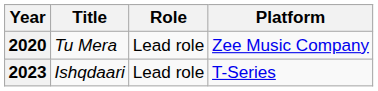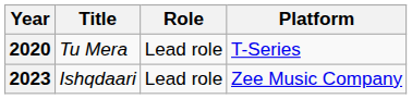2020 | Platform: Zee Music Company -> T-Series
2023 | Platform: T-Series -> Zee Music Company
